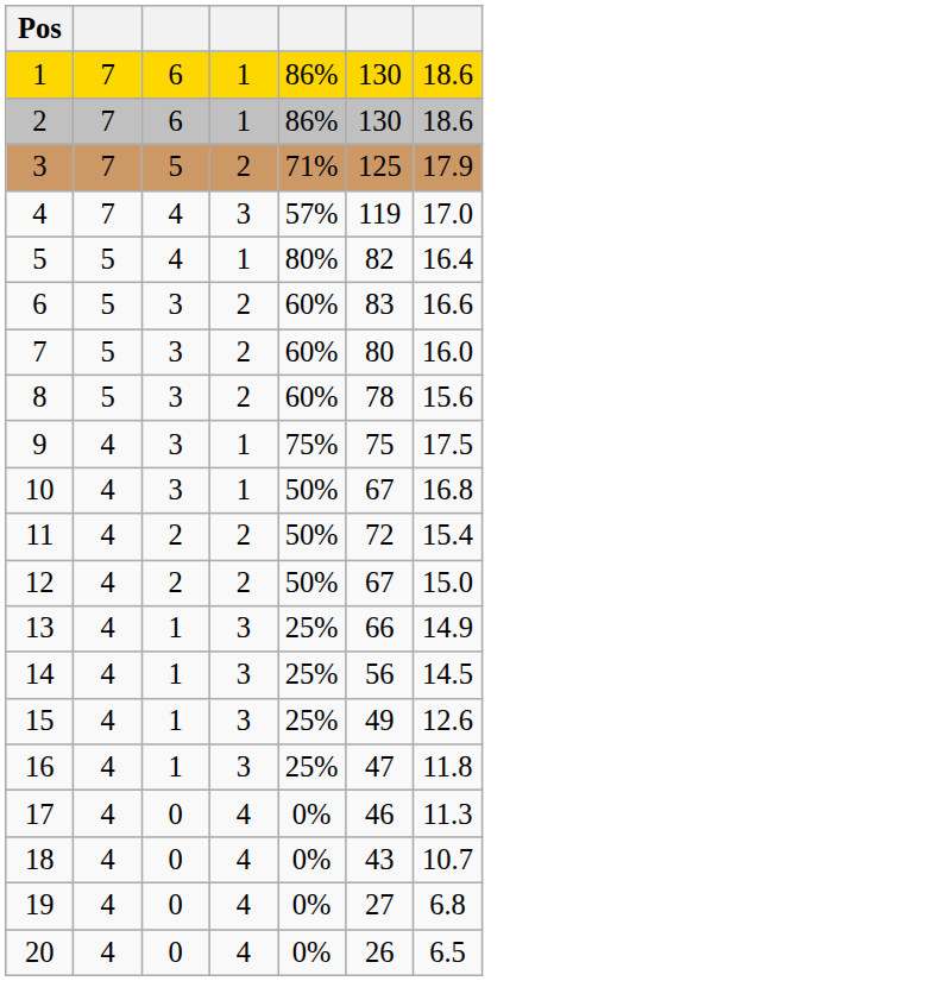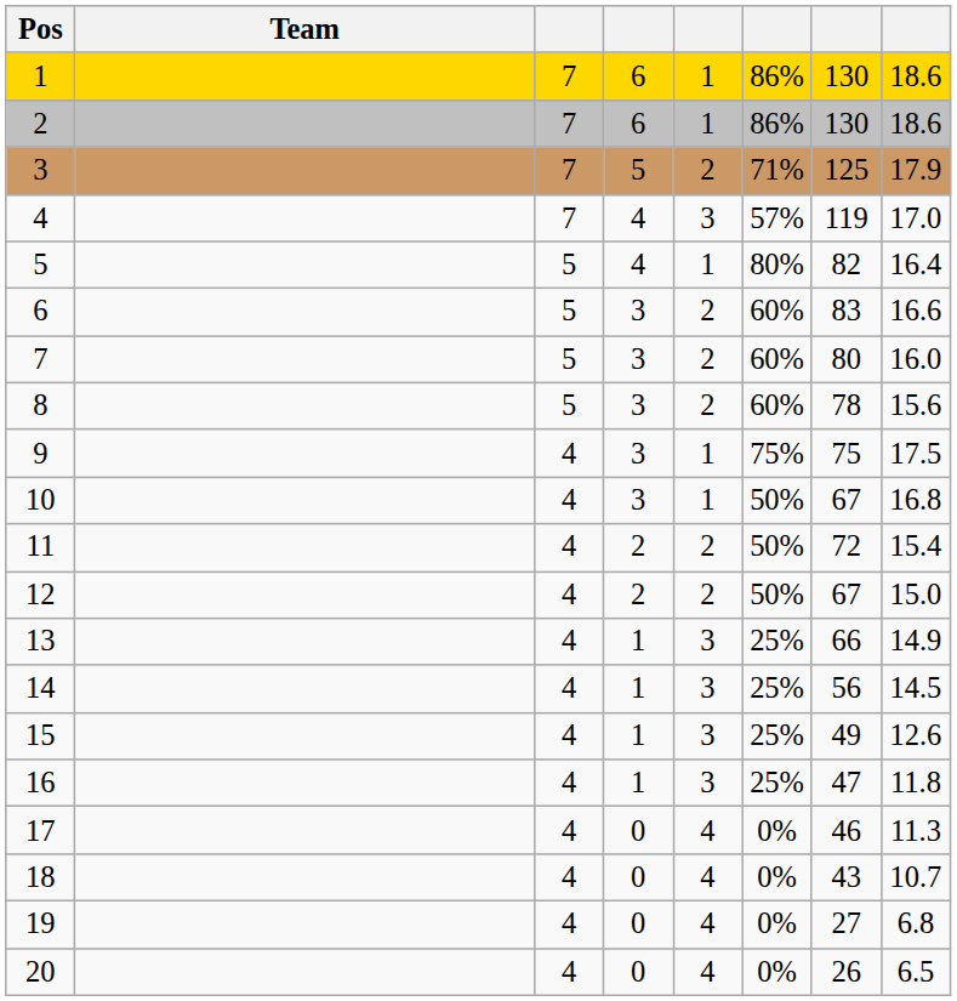+ column: Team
